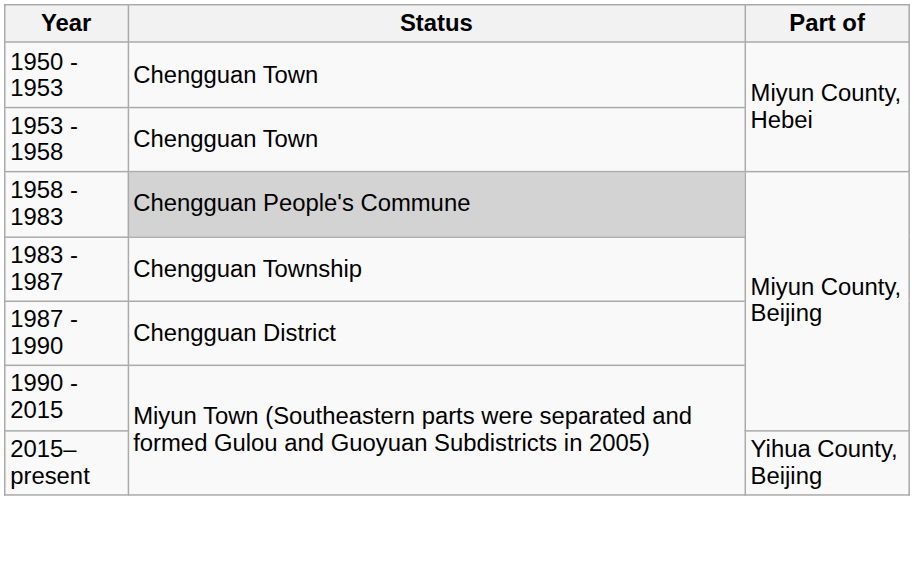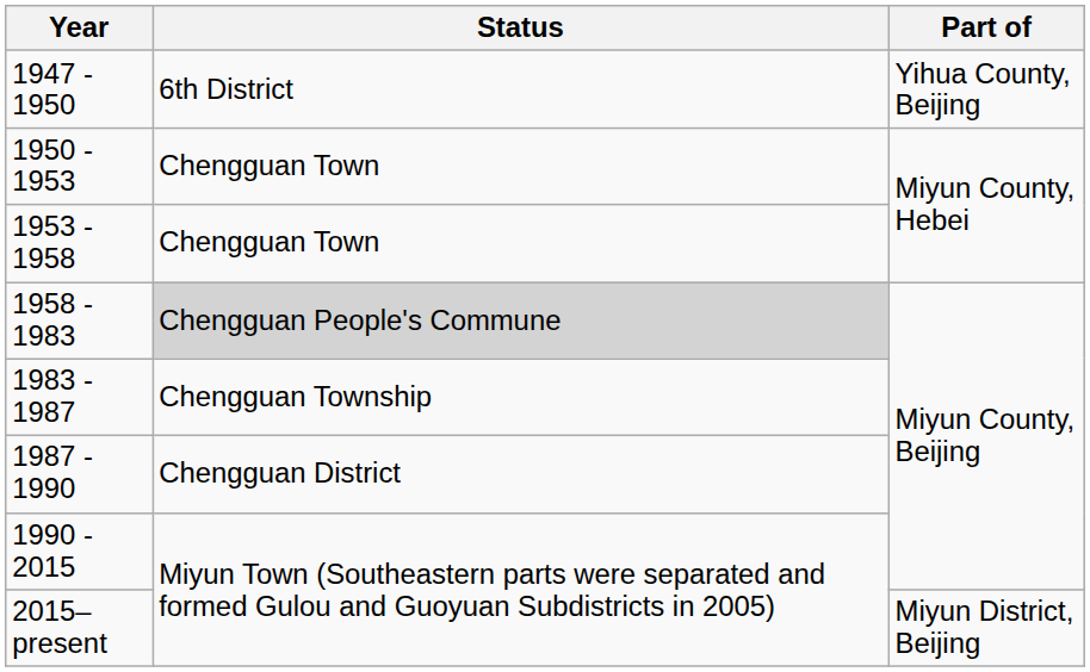+ row: 1947 - 1950 | 6th District | Yihua County, Beijing
2015–present | Part of: Yihua County, Beijing -> Miyun District, Beijing
